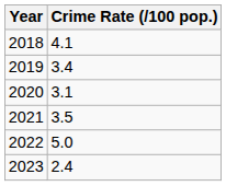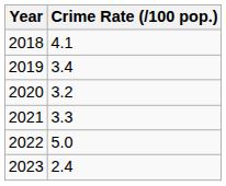2020 | Crime Rate (/100 pop.): 3.1 -> 3.2
2021 | Crime Rate (/100 pop.): 3.5 -> 3.3
